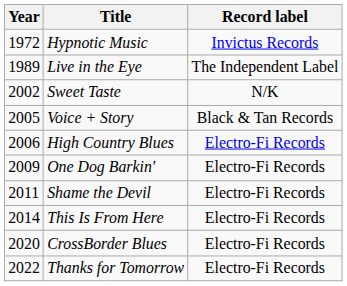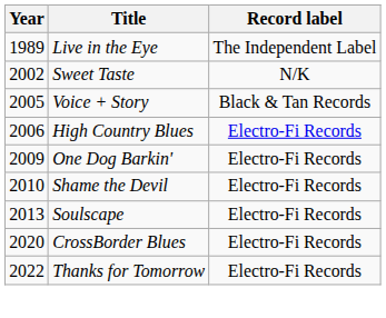- row: 1972 | Hypnotic Music | Invictus Records
Shame the Devil | Year: 2011 -> 2010
+ row: 2013 | Soulscape | Electro-Fi Records
- row: 2014 | This Is From Here | Electro-Fi Records
